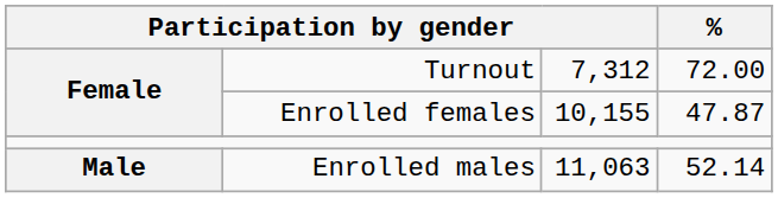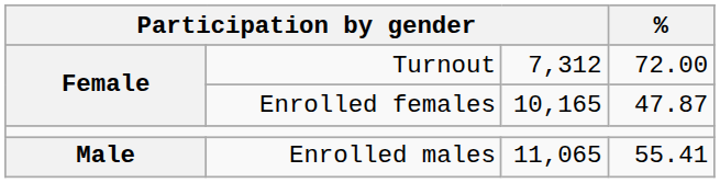Enrolled females | column 3: 10,155 -> 10,165
Enrolled males | column 3: 11,063 -> 11,065
Enrolled males | %: 52.14 -> 55.41
